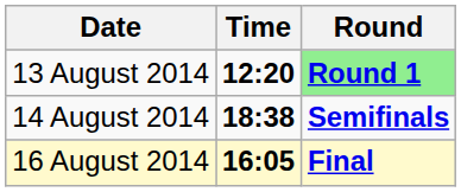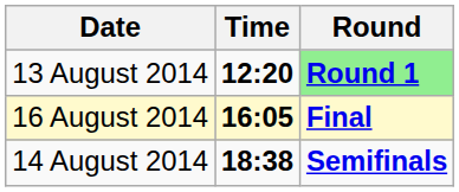rows swapped: 14 August 2014 <-> 16 August 2014
